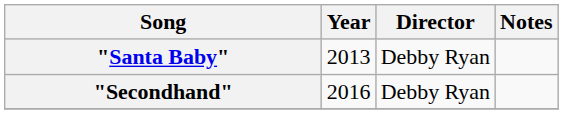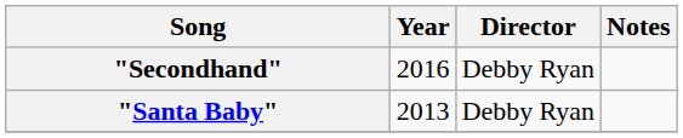rows swapped: "Santa Baby" <-> "Secondhand"
